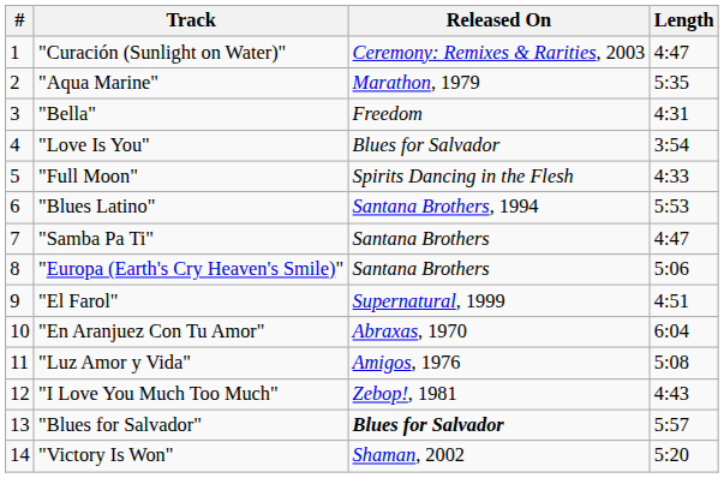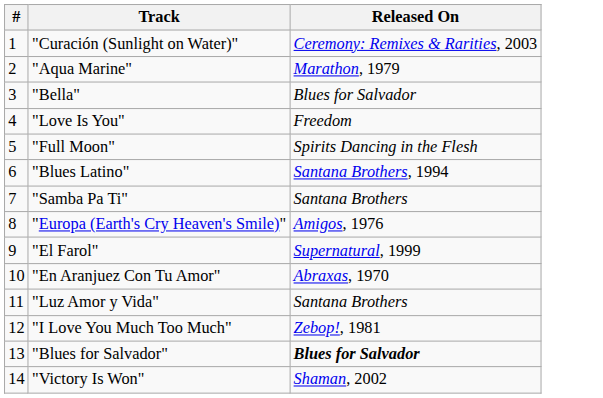- column: Length | 4:47 | 5:35 | 4:31 | 3:54 | 4:33 | 5:53 | 4:47 | 5:06 | 4:51 | 6:04 | 5:08 | 4:43 | 5:57 | 5:20
"Bella" | Released On: Freedom -> Blues for Salvador
"Love Is You" | Released On: Blues for Salvador -> Freedom
"Europa (Earth's Cry Heaven's Smile)" | Released On: Santana Brothers -> Amigos, 1976
"Luz Amor y Vida" | Released On: Amigos, 1976 -> Santana Brothers
